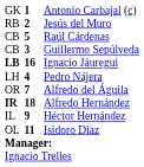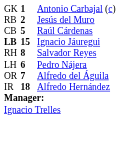- row: CB | 3 | Guillermo Sepúlveda
Ignacio Jáuregui | column 2: 16 -> 15
+ row: RH | 8 | Salvador Reyes
Pedro Nájera | column 2: 4 -> 6
Alfredo Hernández | column 1: bold -> normal
- row: IL | 9 | Héctor Hernández
- row: OL | 11 | Isidoro Díaz
